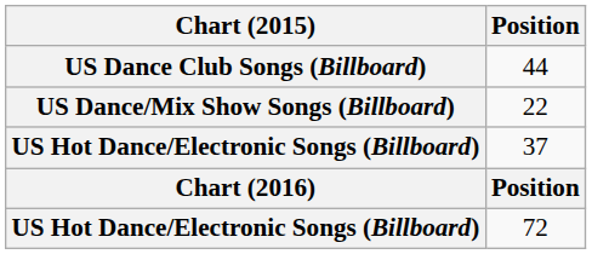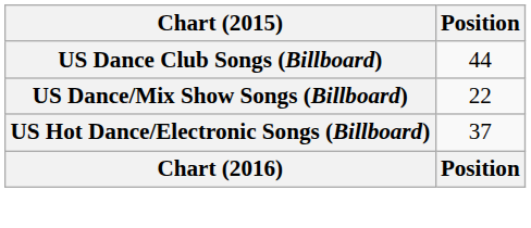- row: US Hot Dance/Electronic Songs (Billboard) | 72
